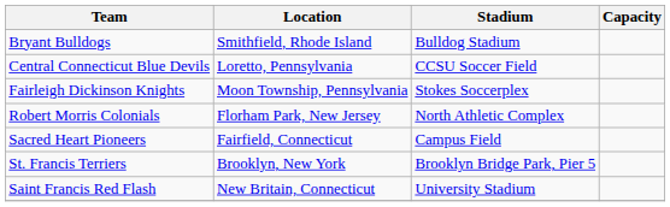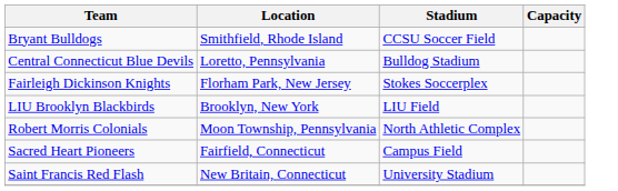Bryant Bulldogs | Stadium: Bulldog Stadium -> CCSU Soccer Field
Central Connecticut Blue Devils | Stadium: CCSU Soccer Field -> Bulldog Stadium
Fairleigh Dickinson Knights | Location: Moon Township, Pennsylvania -> Florham Park, New Jersey
+ row: LIU Brooklyn Blackbirds | Brooklyn, New York | LIU Field
Robert Morris Colonials | Location: Florham Park, New Jersey -> Moon Township, Pennsylvania
- row: St. Francis Terriers | Brooklyn, New York | Brooklyn Bridge Park, Pier 5
